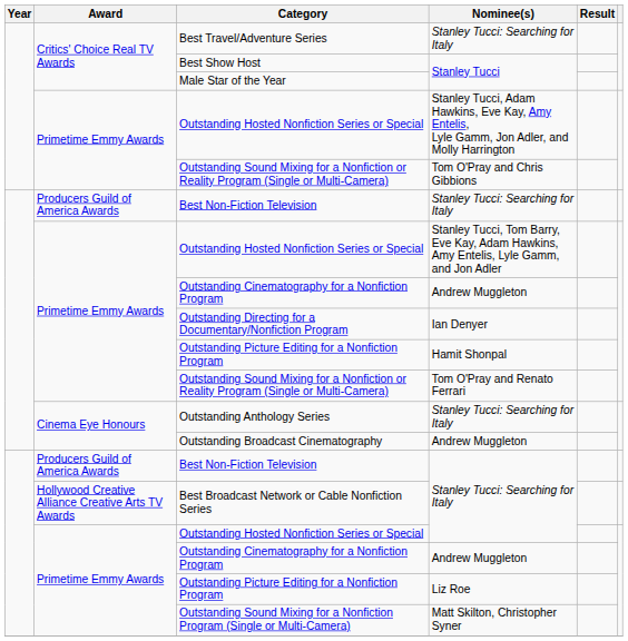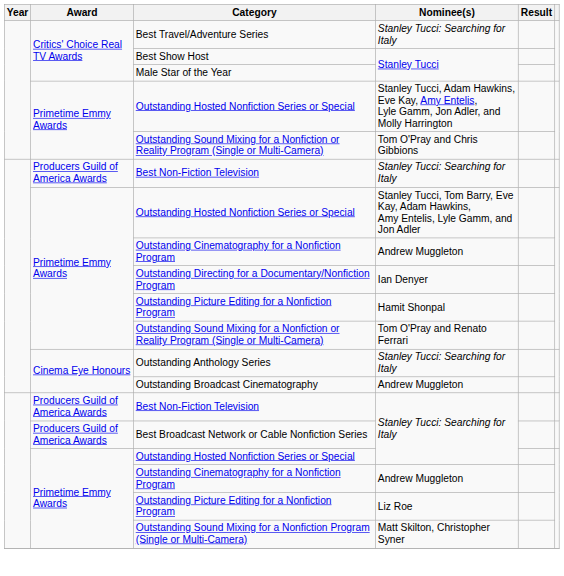Best Broadcast Network or Cable Nonfiction Series | Award: Hollywood Creative Alliance Creative Arts TV Awards -> Producers Guild of America Awards
